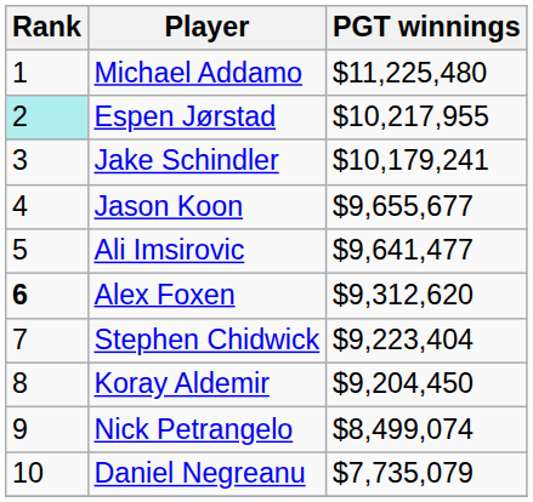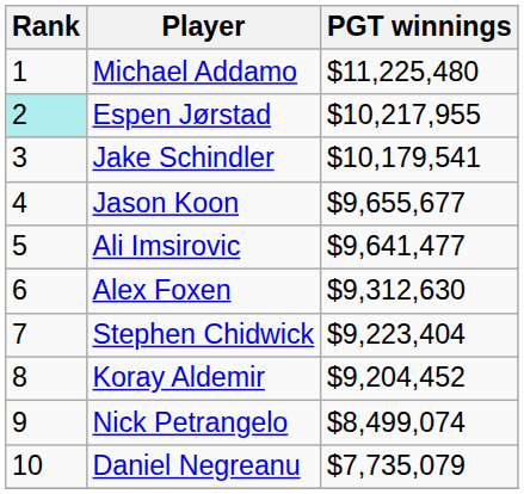Jake Schindler | PGT winnings: $10,179,241 -> $10,179,541
Alex Foxen | Rank: bold -> normal
Alex Foxen | PGT winnings: $9,312,620 -> $9,312,630
Koray Aldemir | PGT winnings: $9,204,450 -> $9,204,452
